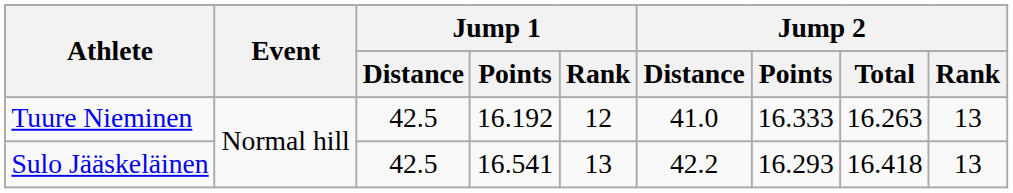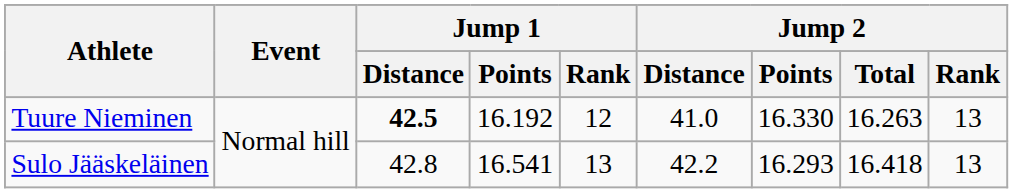Tuure Nieminen | Jump 1 / Distance: normal -> bold
Tuure Nieminen | Jump 2 / Points: 16.333 -> 16.330
Sulo Jääskeläinen | Jump 1 / Distance: 42.5 -> 42.8
